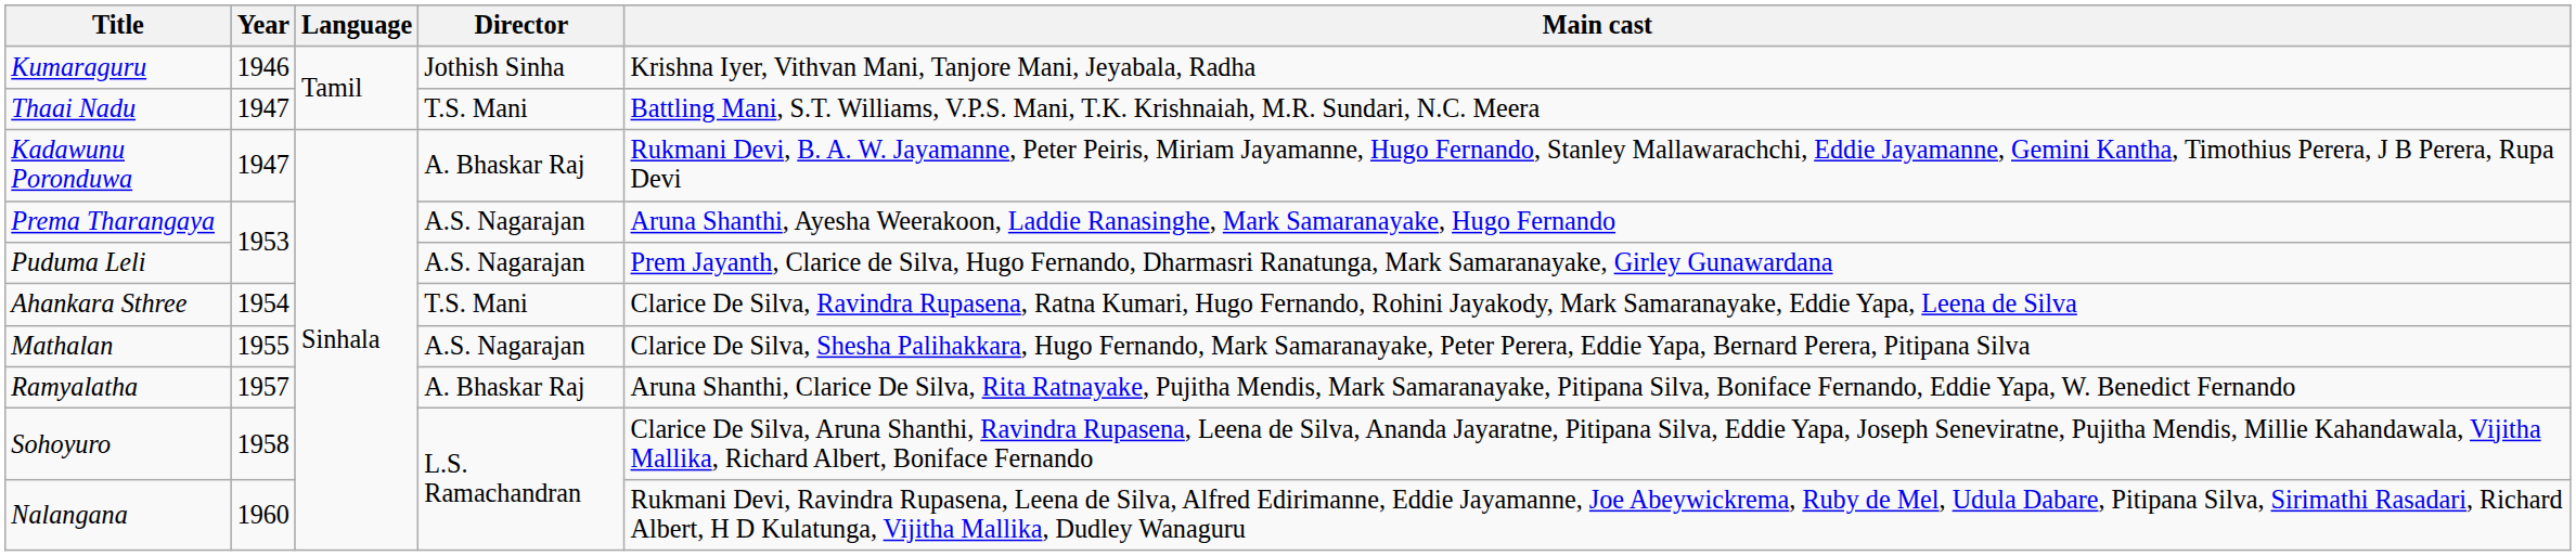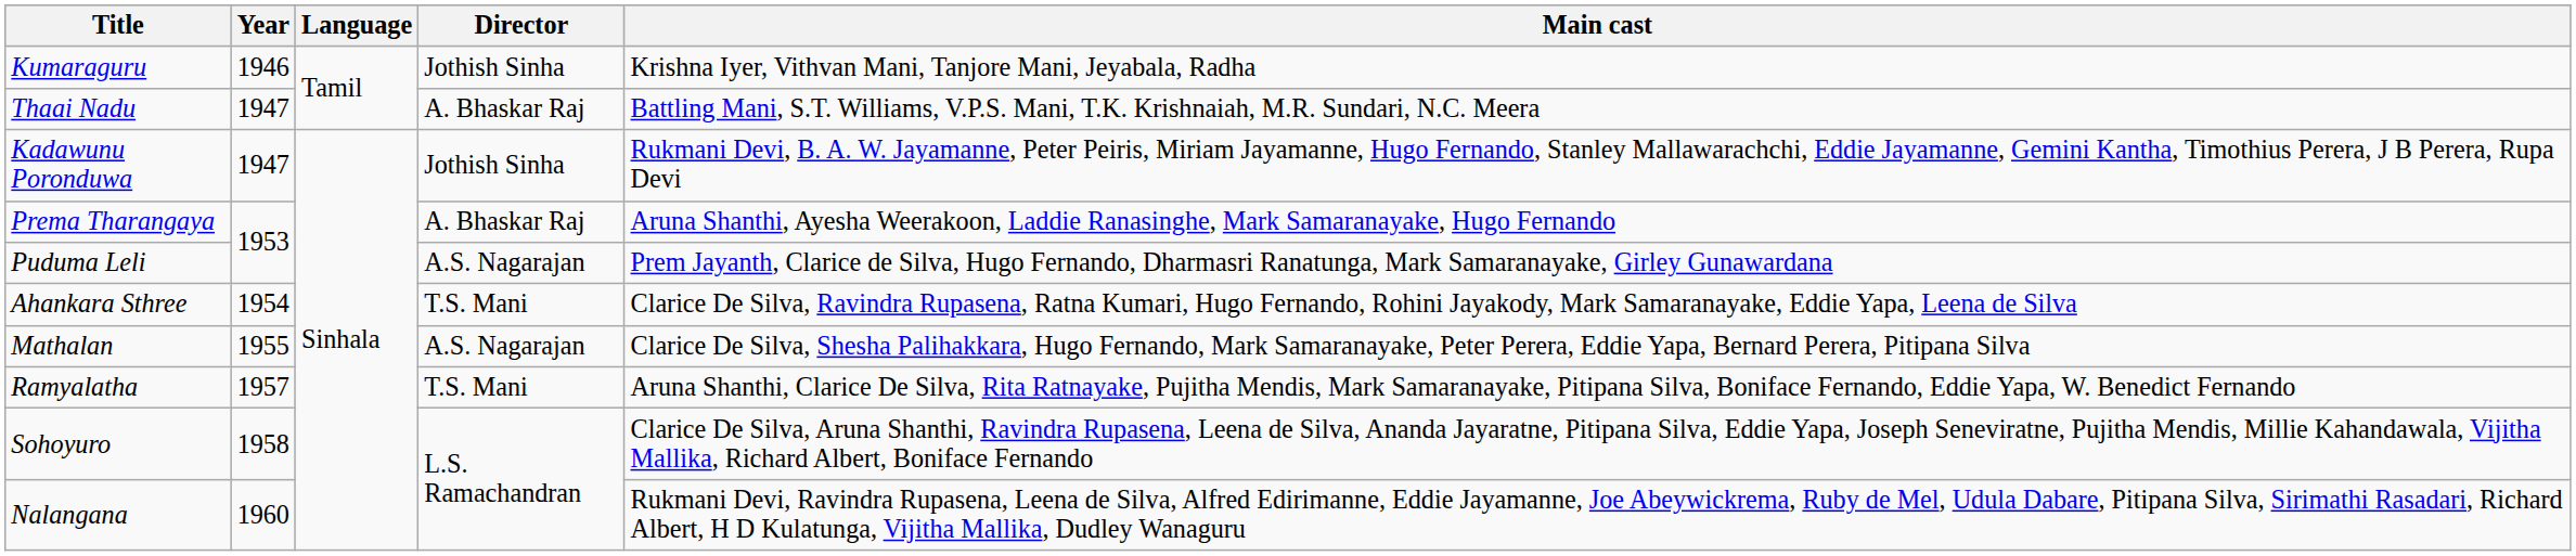Thaai Nadu | Director: T.S. Mani -> A. Bhaskar Raj
Kadawunu Poronduwa | Director: A. Bhaskar Raj -> Jothish Sinha
Prema Tharangaya | Director: A.S. Nagarajan -> A. Bhaskar Raj
Ramyalatha | Director: A. Bhaskar Raj -> T.S. Mani
